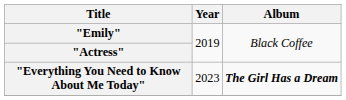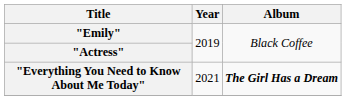"Everything You Need to Know About Me Today" | Year: 2023 -> 2021
